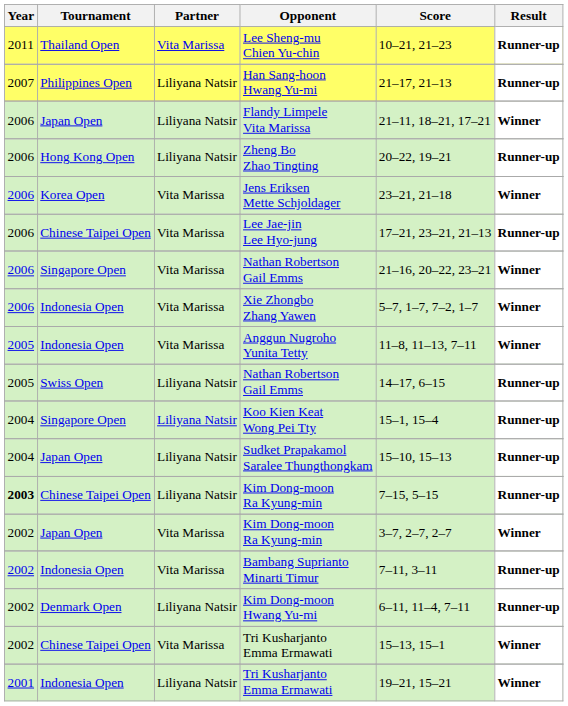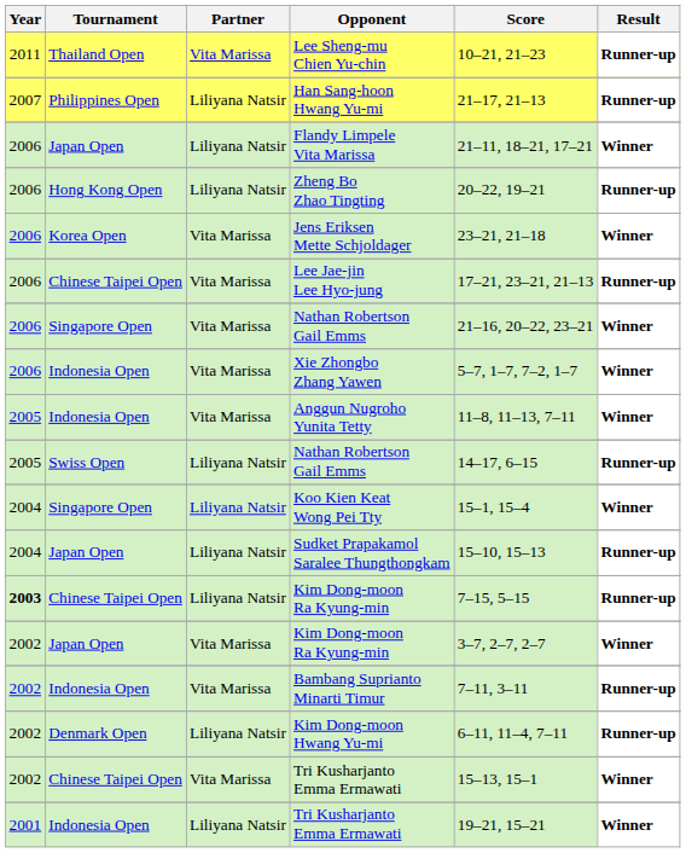Koo Kien Keat Wong Pei Tty | Result: Runner-up -> Winner
